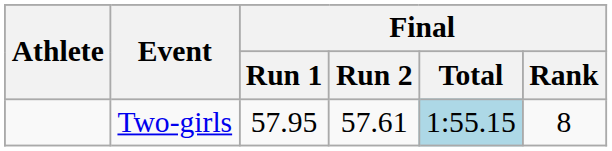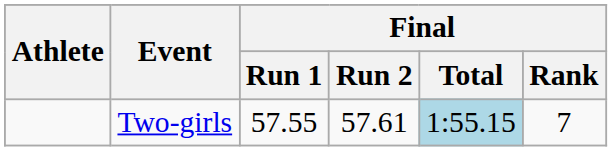Two-girls | Final / Run 1: 57.95 -> 57.55
Two-girls | Final / Rank: 8 -> 7
